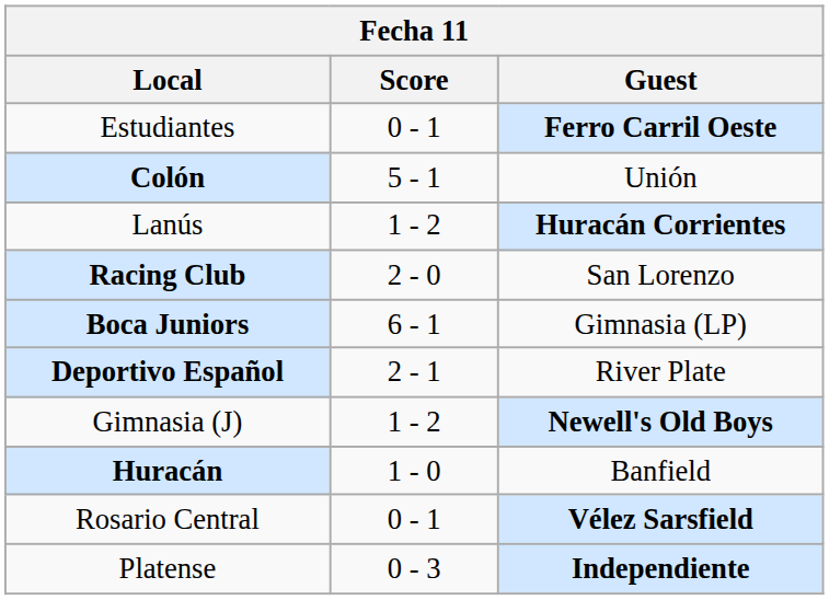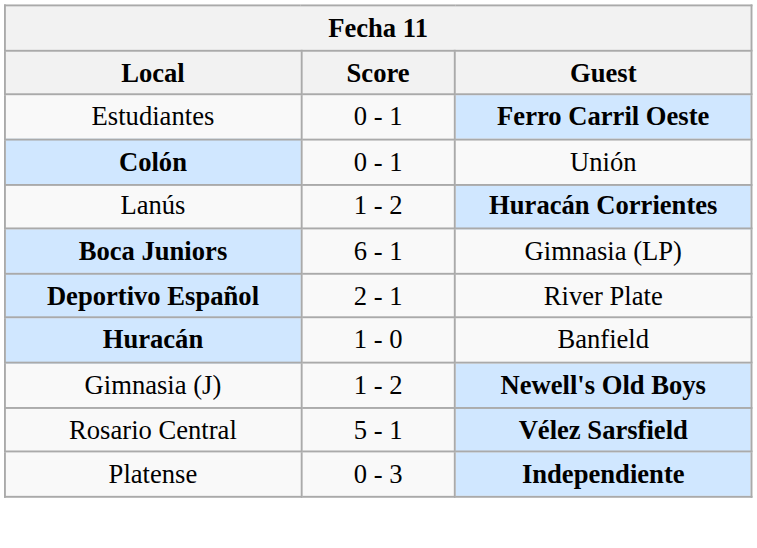Colón | Score: 5 - 1 -> 0 - 1
- row: Racing Club | 2 - 0 | San Lorenzo
rows swapped: Huracán <-> Gimnasia (J)
Rosario Central | Score: 0 - 1 -> 5 - 1
